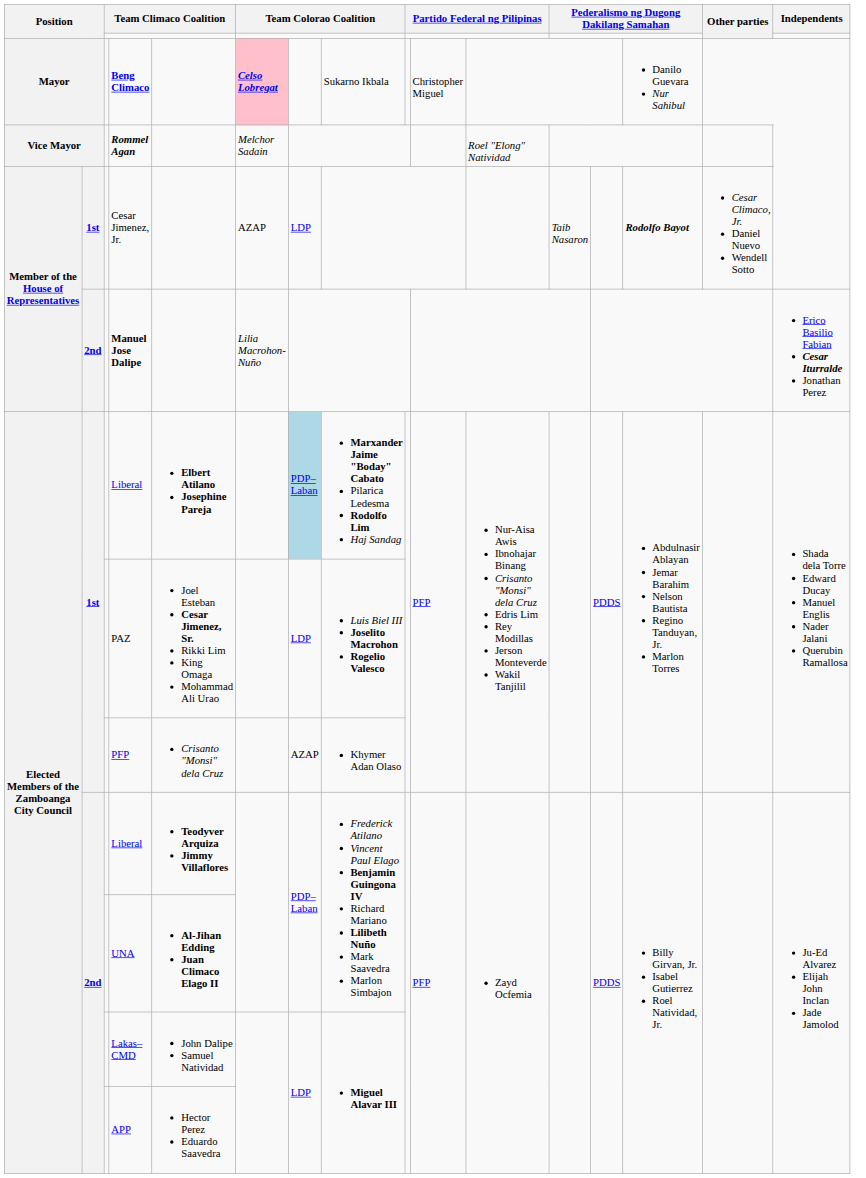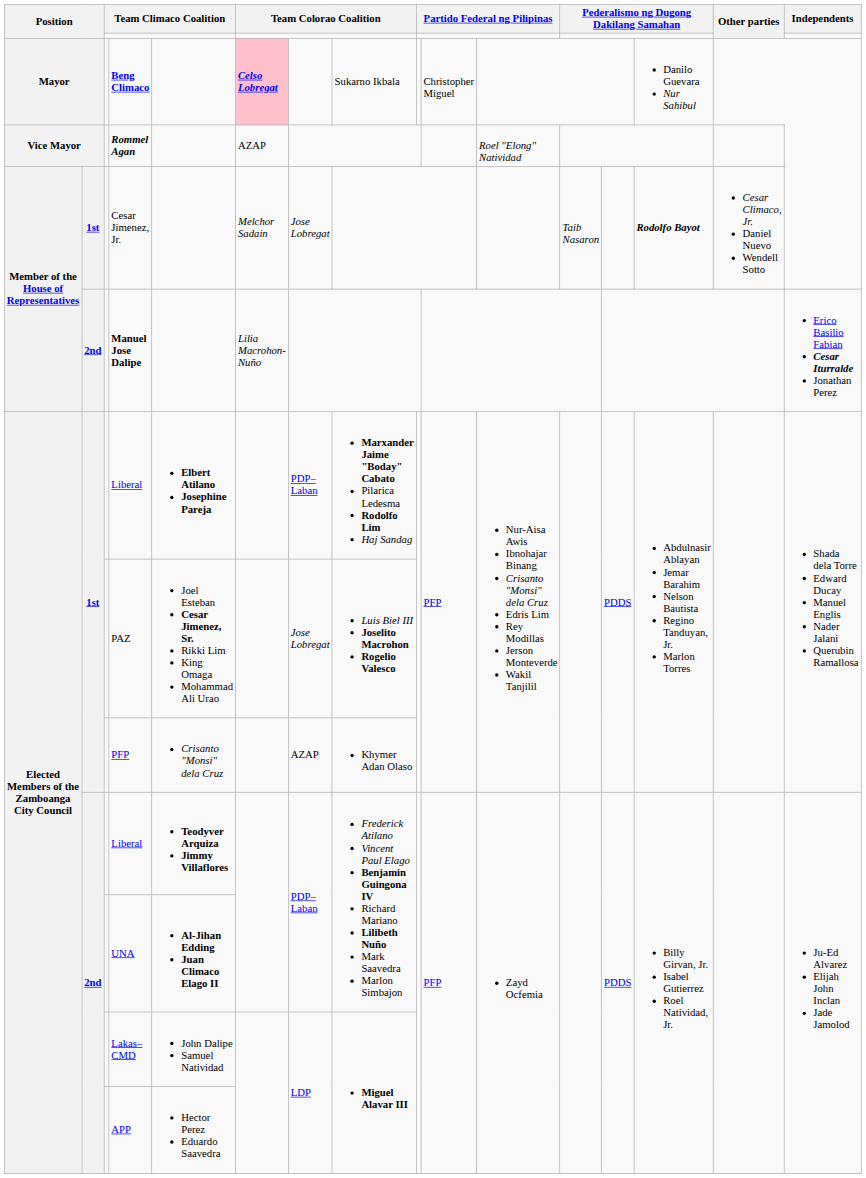Rommel Agan | column 6: Melchor Sadain -> AZAP
Cesar Jimenez, Jr. | column 6: AZAP -> Melchor Sadain
Cesar Jimenez, Jr. | column 7: LDP -> Jose Lobregat
1st / Liberal | column 7: lightblue background -> no background
PAZ | column 7: LDP -> Jose Lobregat
